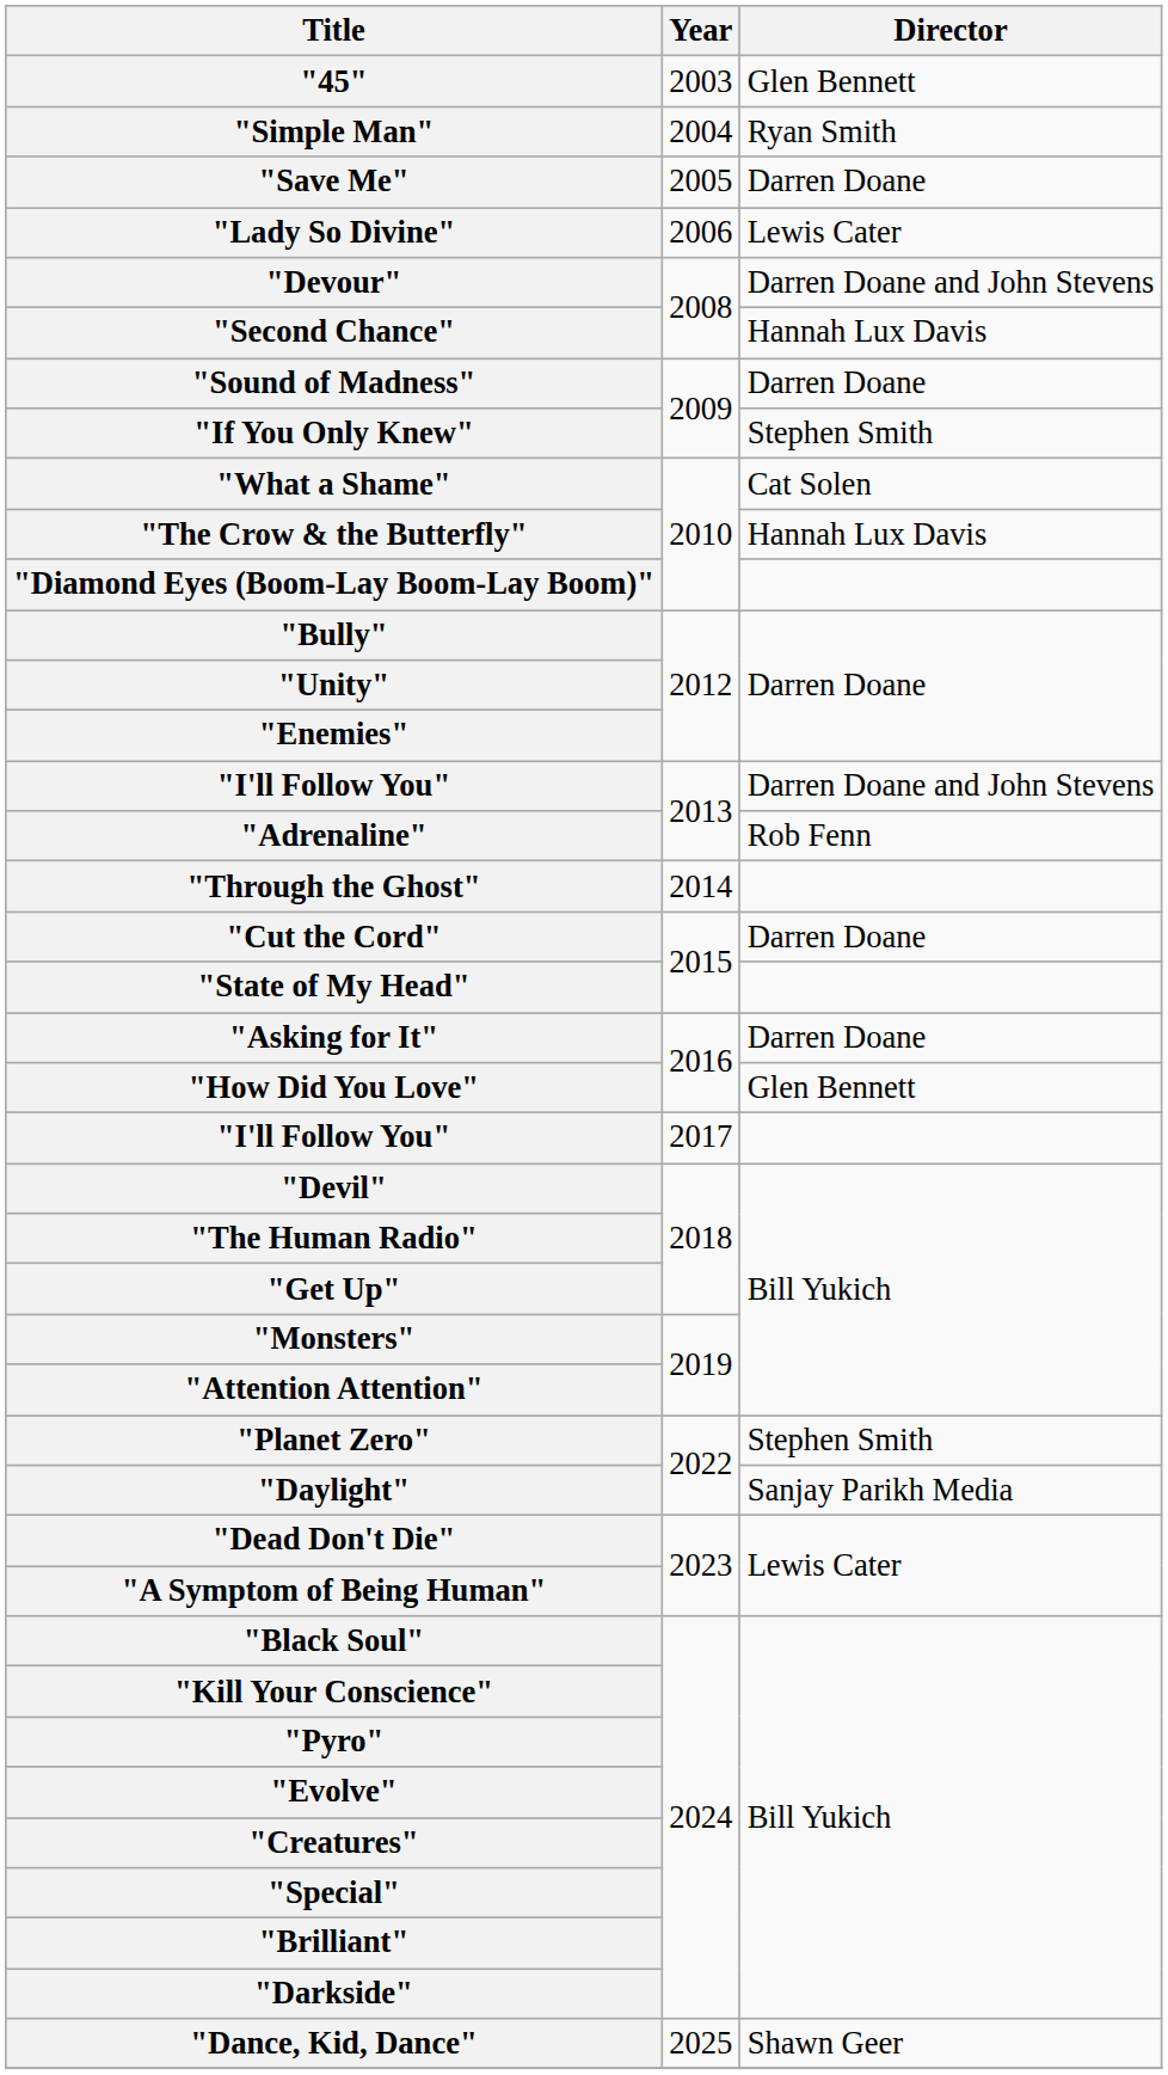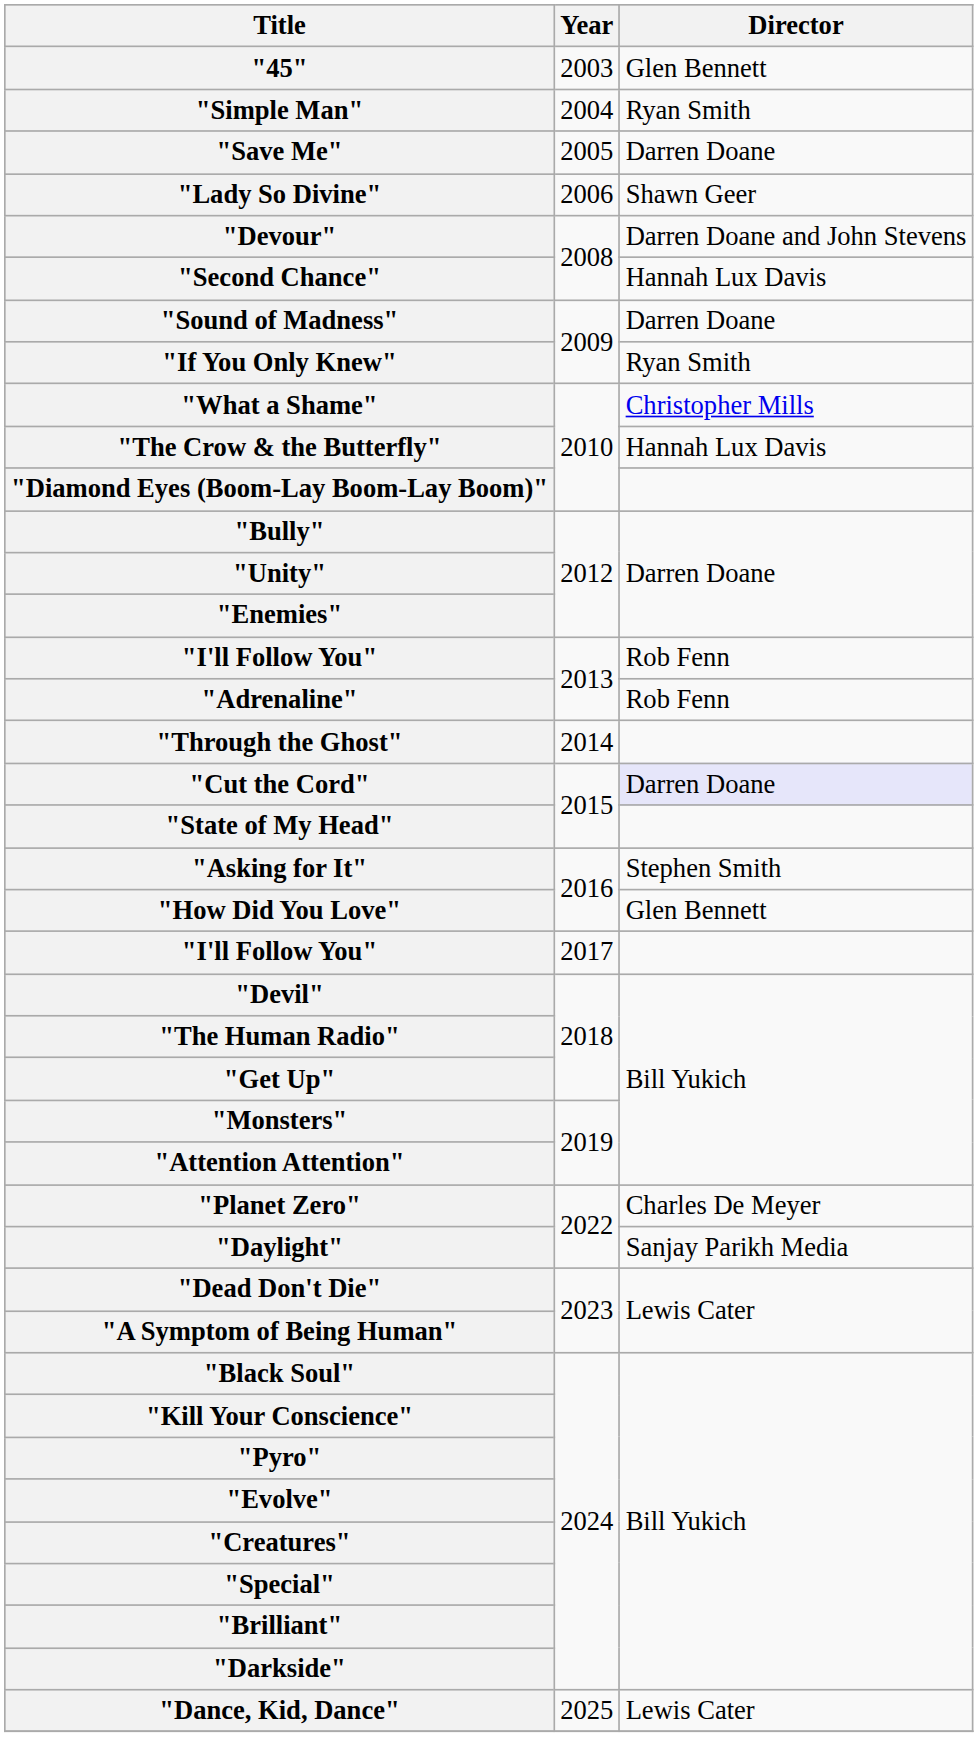"Lady So Divine" | Director: Lewis Cater -> Shawn Geer
"If You Only Knew" | Director: Stephen Smith -> Ryan Smith
"What a Shame" | Director: Cat Solen -> Christopher Mills
"I'll Follow You" / 2013 | Director: Darren Doane and John Stevens -> Rob Fenn
"Cut the Cord" | Director: no background -> lavender background
"Asking for It" | Director: Darren Doane -> Stephen Smith
"Planet Zero" | Director: Stephen Smith -> Charles De Meyer
"Dance, Kid, Dance" | Director: Shawn Geer -> Lewis Cater
